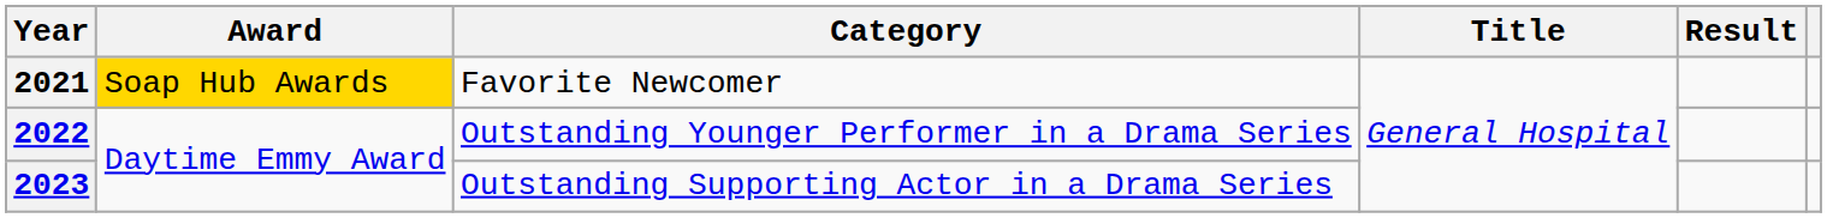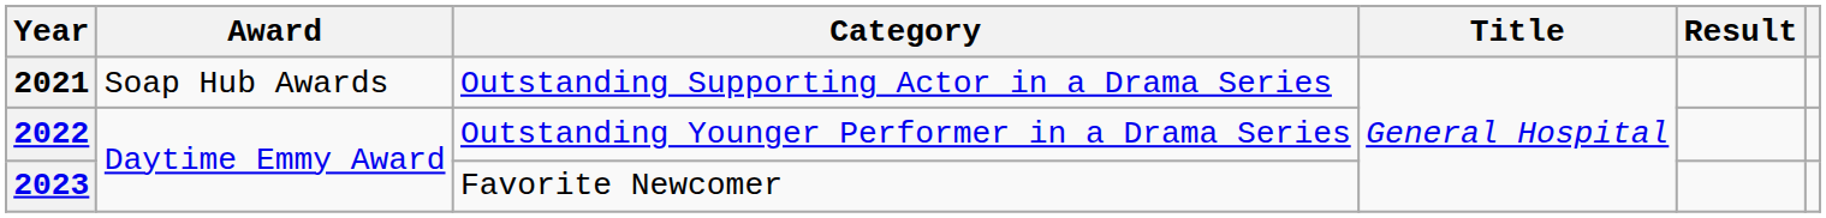2021 | Award: gold background -> no background
2021 | Category: Favorite Newcomer -> Outstanding Supporting Actor in a Drama Series
2023 | Category: Outstanding Supporting Actor in a Drama Series -> Favorite Newcomer
